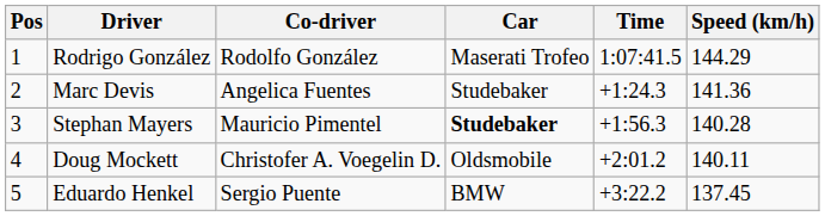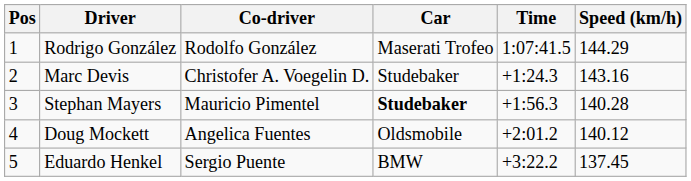Marc Devis | Co-driver: Angelica Fuentes -> Christofer A. Voegelin D.
Marc Devis | Speed (km/h): 141.36 -> 143.16
Doug Mockett | Co-driver: Christofer A. Voegelin D. -> Angelica Fuentes
Doug Mockett | Speed (km/h): 140.11 -> 140.12
